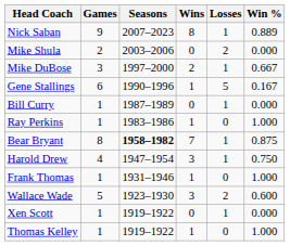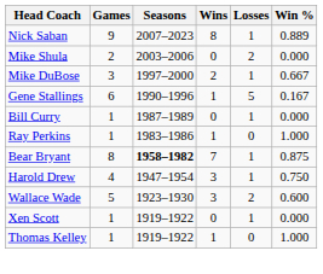- row: Frank Thomas | 1 | 1931–1946 | 1 | 0 | 1.000
